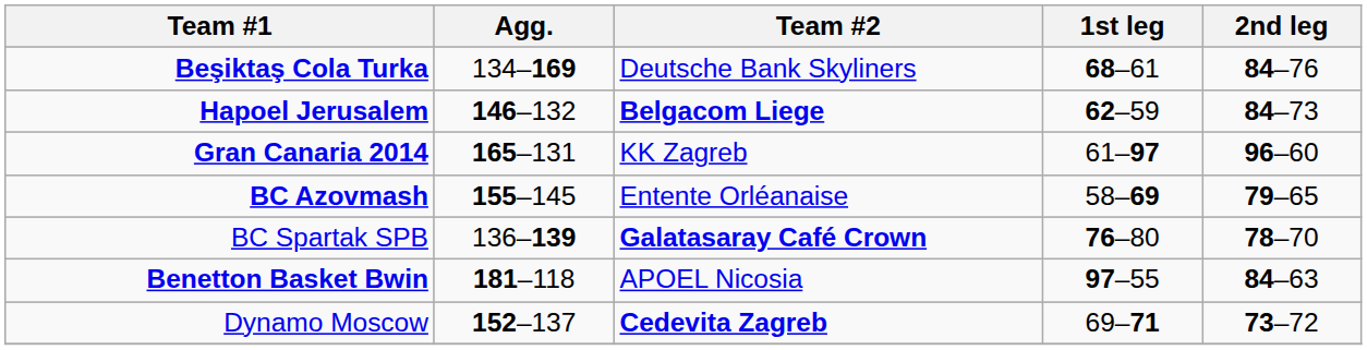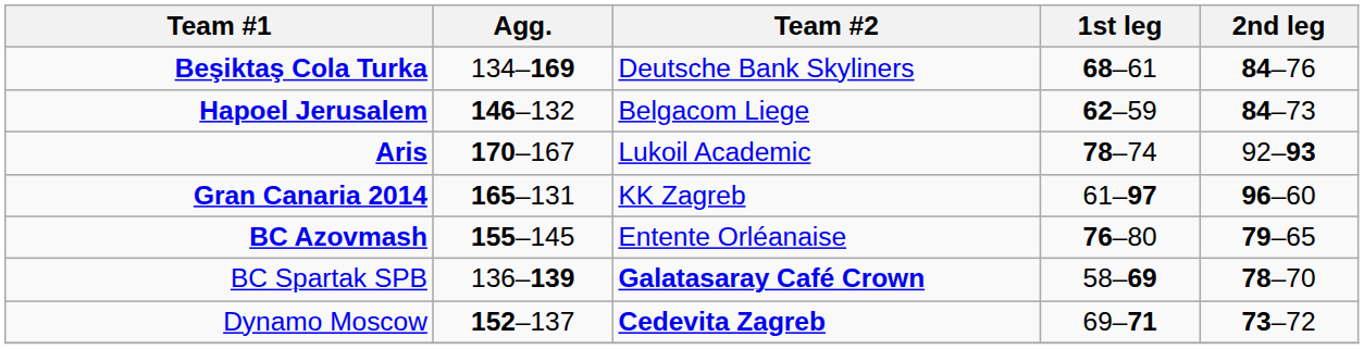Hapoel Jerusalem | Team #2: bold -> normal
+ row: Aris | 170–167 | Lukoil Academic | 78–74 | 92–93
BC Azovmash | 1st leg: 58–69 -> 76–80
BC Spartak SPB | 1st leg: 76–80 -> 58–69
- row: Benetton Basket Bwin | 181–118 | APOEL Nicosia | 97–55 | 84–63
